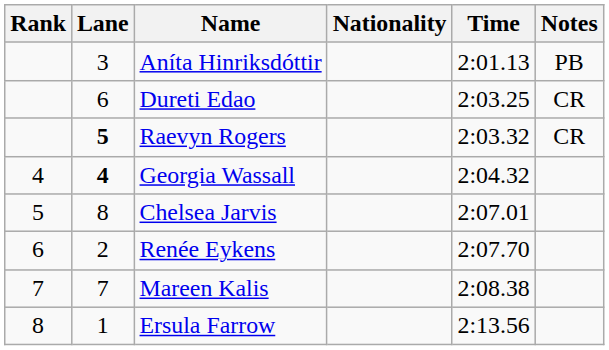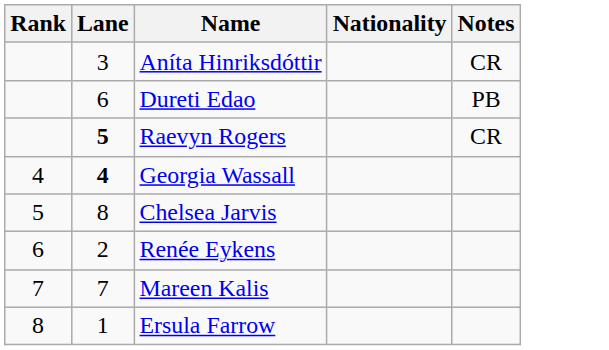- column: Time | 2:01.13 | 2:03.25 | 2:03.32 | 2:04.32 | 2:07.01 | 2:07.70 | 2:08.38 | 2:13.56
Aníta Hinriksdóttir | Notes: PB -> CR
Dureti Edao | Notes: CR -> PB
